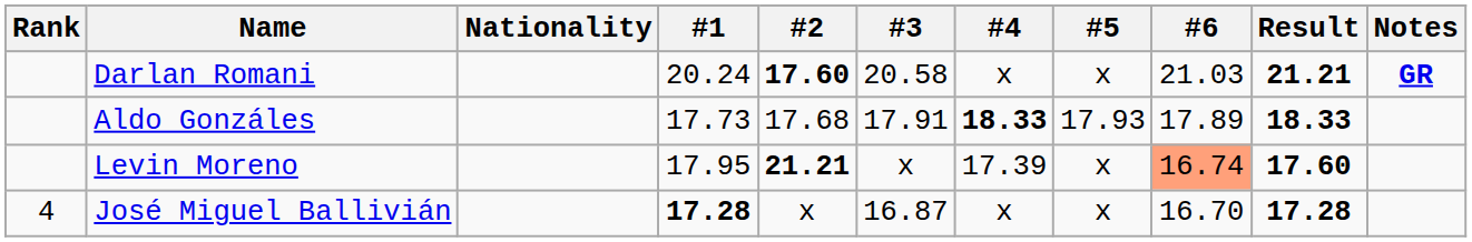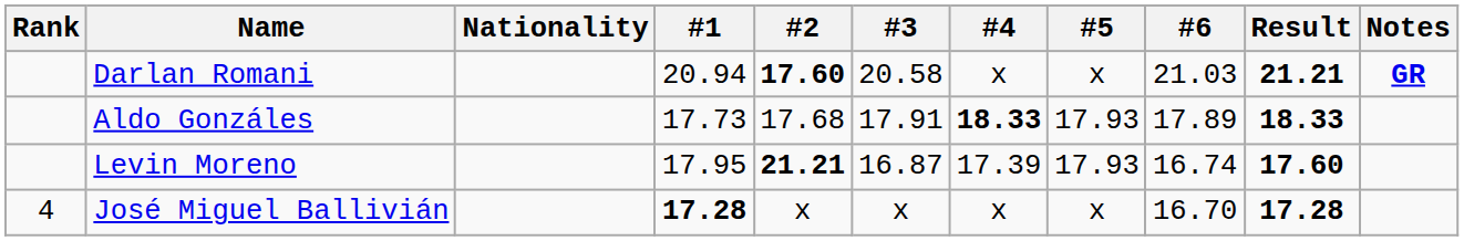Darlan Romani | #1: 20.24 -> 20.94
Levin Moreno | #3: x -> 16.87
Levin Moreno | #5: x -> 17.93
Levin Moreno | #6: lightsalmon background -> no background
José Miguel Ballivián | #3: 16.87 -> x
